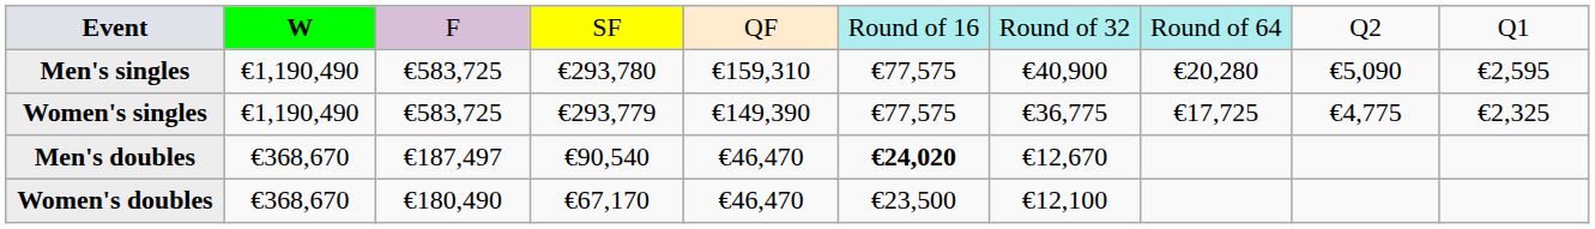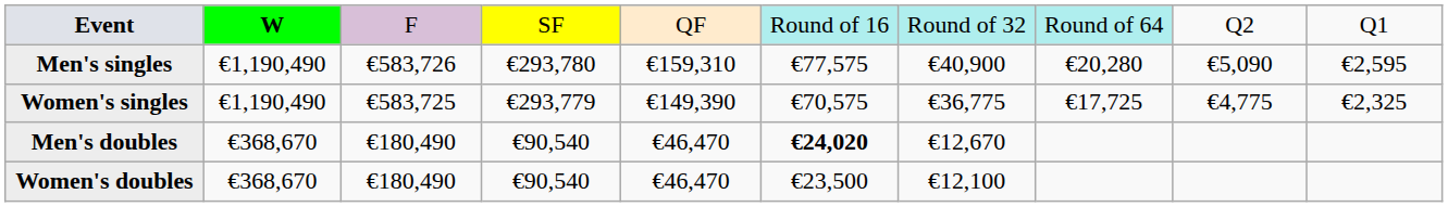Men's singles | column 3: €583,725 -> €583,726
Women's singles | column 6: €77,575 -> €70,575
Men's doubles | column 3: €187,497 -> €180,490
Women's doubles | column 4: €67,170 -> €90,540
